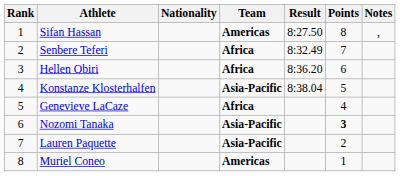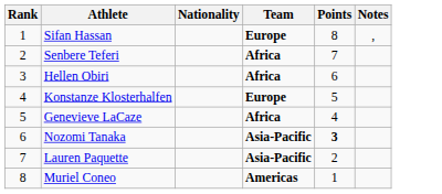- column: Result | 8:27.50 | 8:32.49 | 8:36.20 | 8:38.04
Sifan Hassan | Team: Americas -> Europe
Konstanze Klosterhalfen | Team: Asia-Pacific -> Europe
